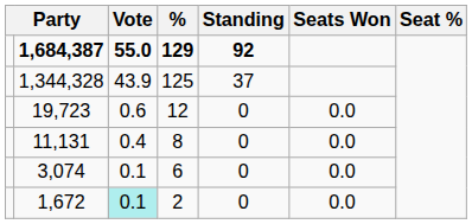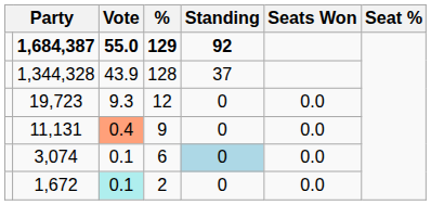1,344,328 | %: 125 -> 128
19,723 | Vote: 0.6 -> 9.3
11,131 | Vote: no background -> lightsalmon background
11,131 | %: 8 -> 9
3,074 | Standing: no background -> lightblue background
